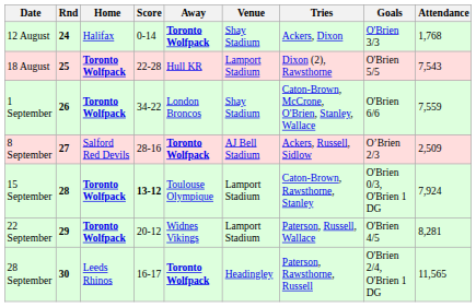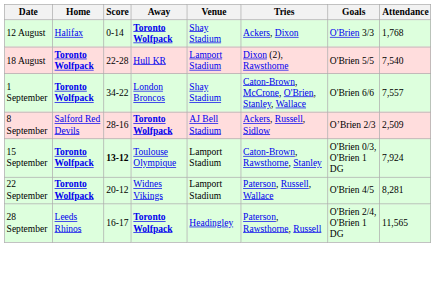- column: Rnd | 24 | 25 | 26 | 27 | 28 | 29 | 30
18 August | Attendance: 7,543 -> 7,540
1 September | Attendance: 7,559 -> 7,557
